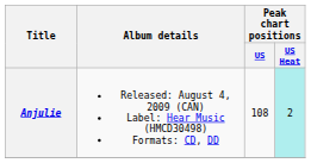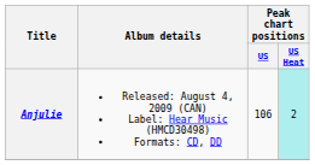Anjulie | Peak chart positions / US: 108 -> 106
